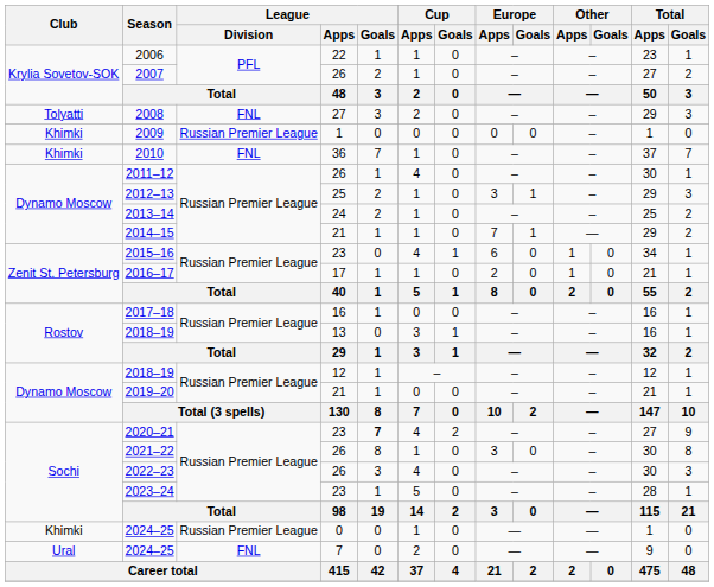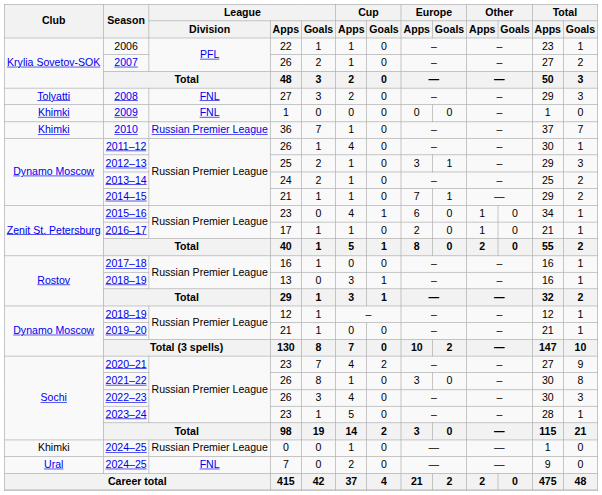2009 | League / Division: Russian Premier League -> FNL
2010 | League / Division: FNL -> Russian Premier League
2020–21 | League / Goals: bold -> normal
